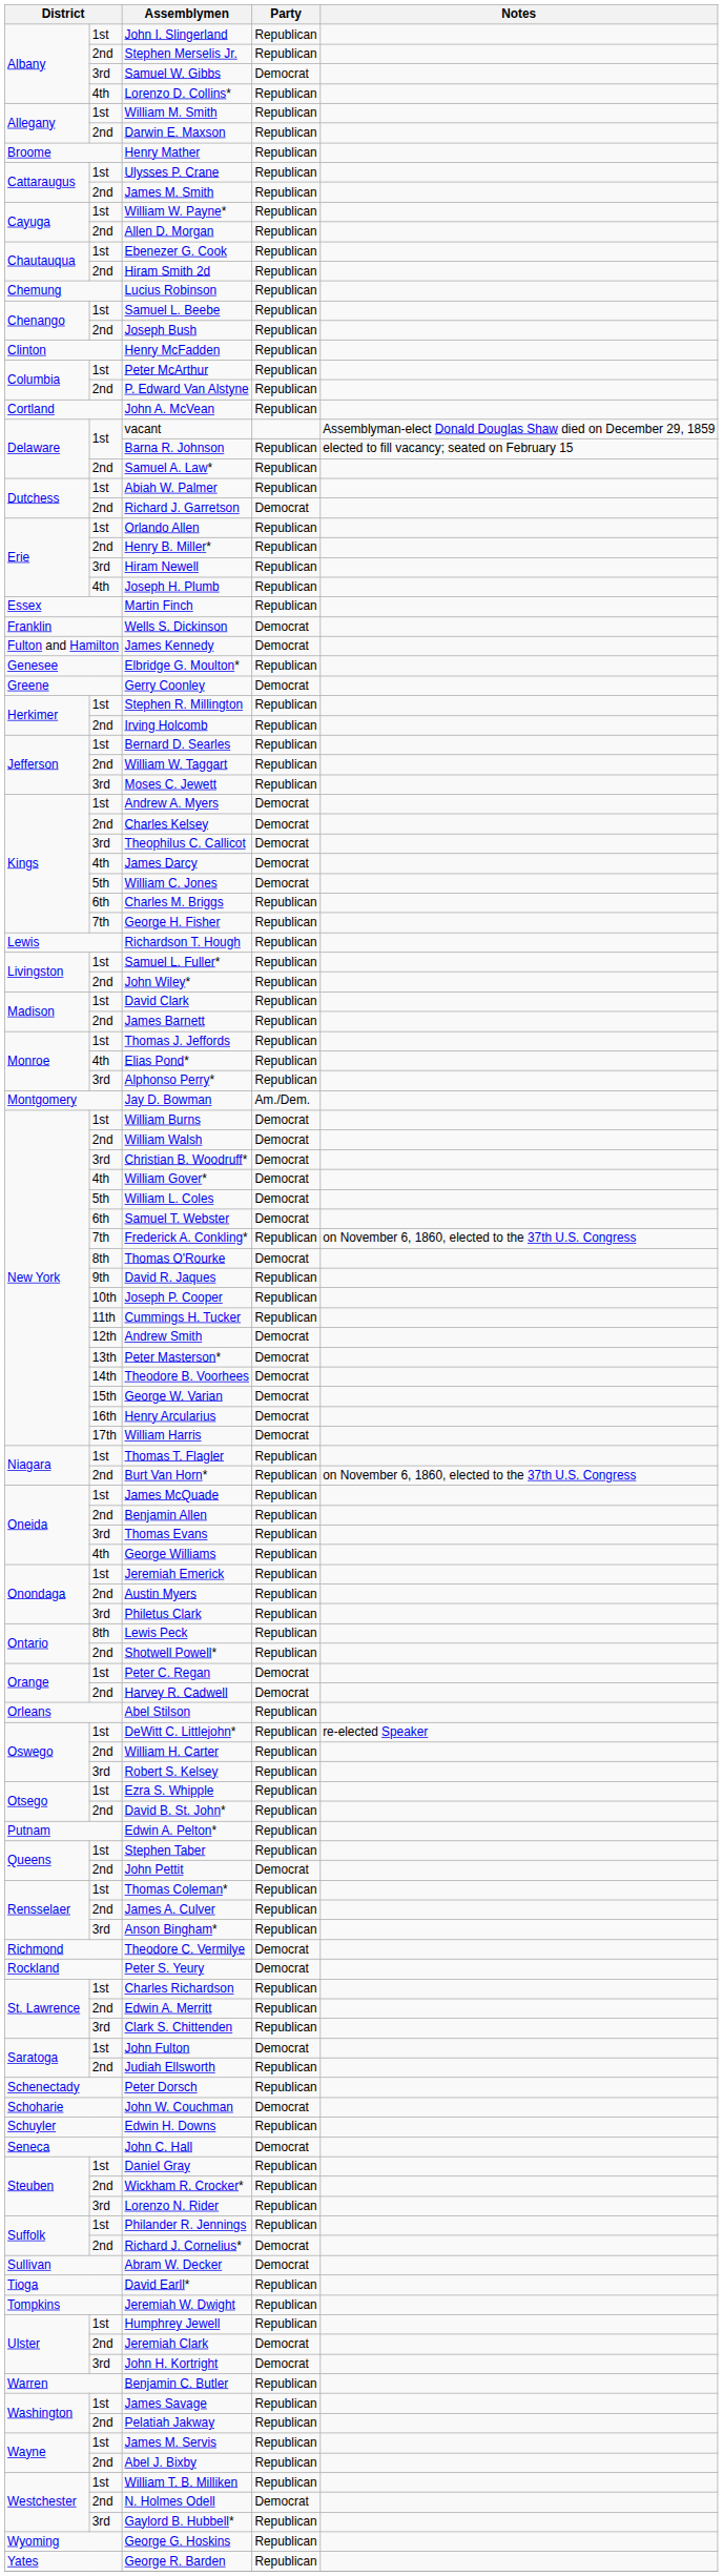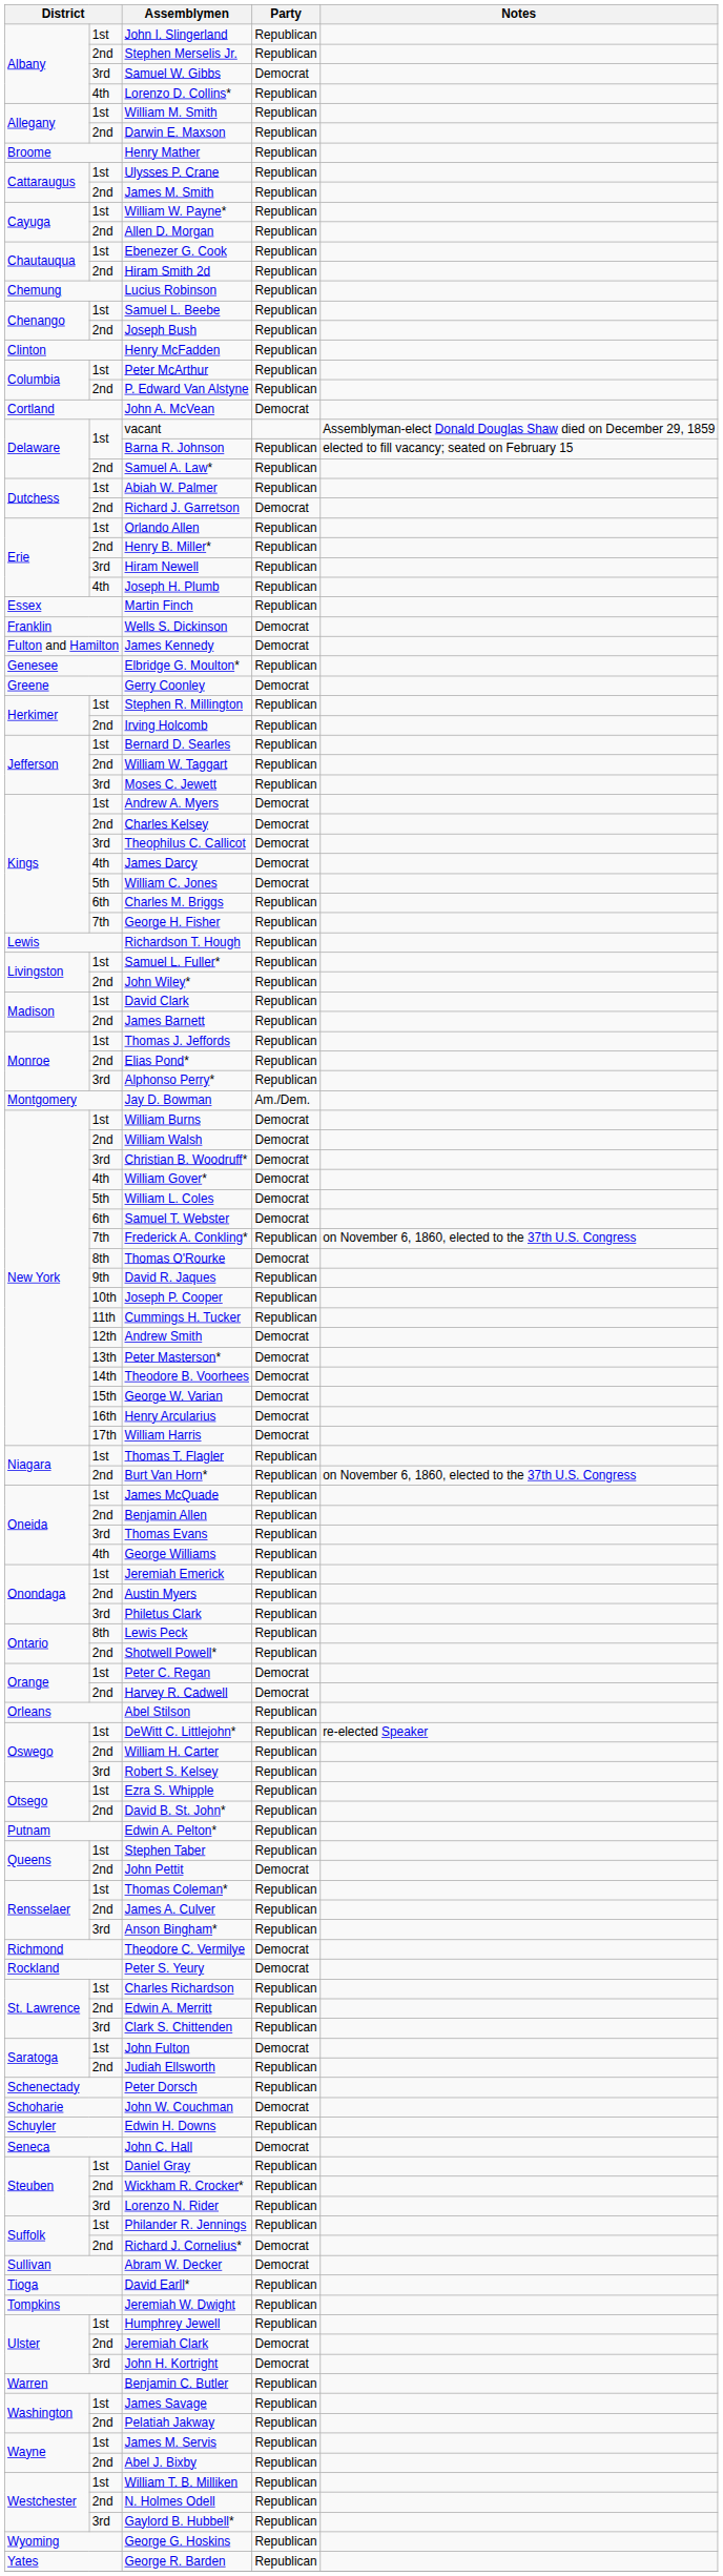John A. McVean | Party: Republican -> Democrat
Elias Pond* | column 2: 4th -> 2nd
N. Holmes Odell | Party: Democrat -> Republican
